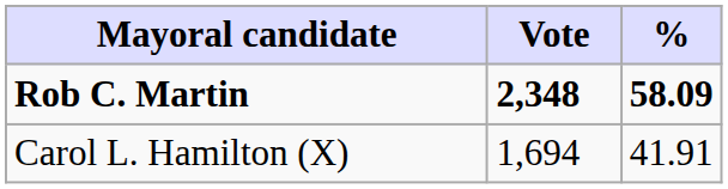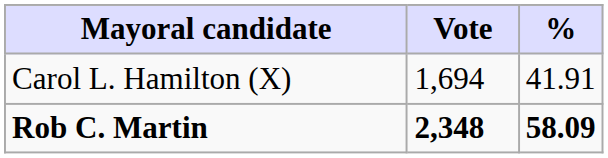rows swapped: Rob C. Martin <-> Carol L. Hamilton (X)
